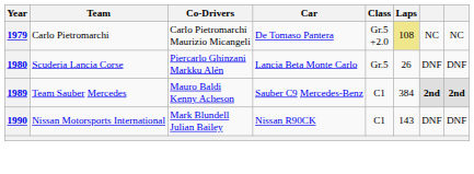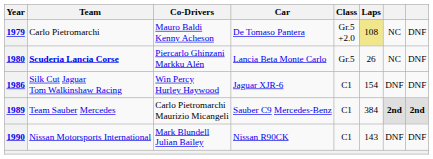1979 | Co-Drivers: Carlo Pietromarchi Maurizio Micangeli -> Mauro Baldi Kenny Acheson
1979 | column 8: NC -> DNF
1980 | Team: normal -> bold
1980 | column 7: DNF -> NC
+ row: 1986 | Silk Cut Jaguar Tom Walkinshaw Racing | Win Percy Hurley Haywood | Jaguar XJR-6 | C1 | 154 | DNF | DNF
1989 | Co-Drivers: Mauro Baldi Kenny Acheson -> Carlo Pietromarchi Maurizio Micangeli
